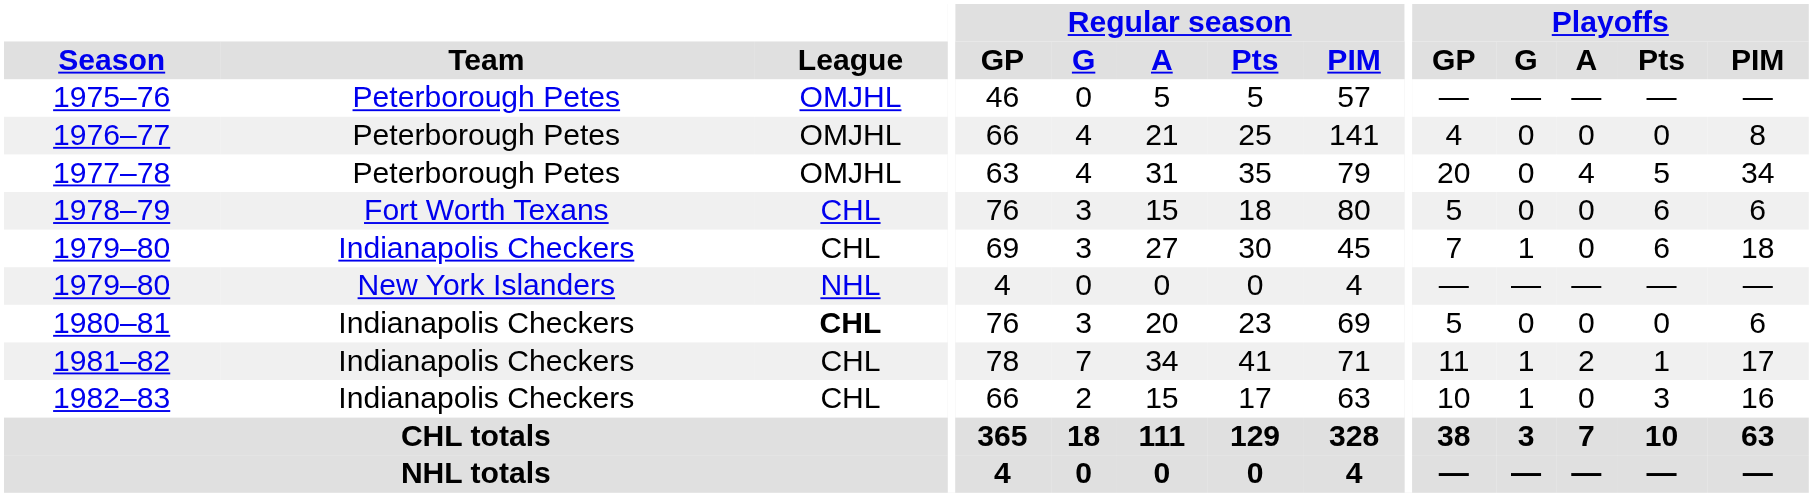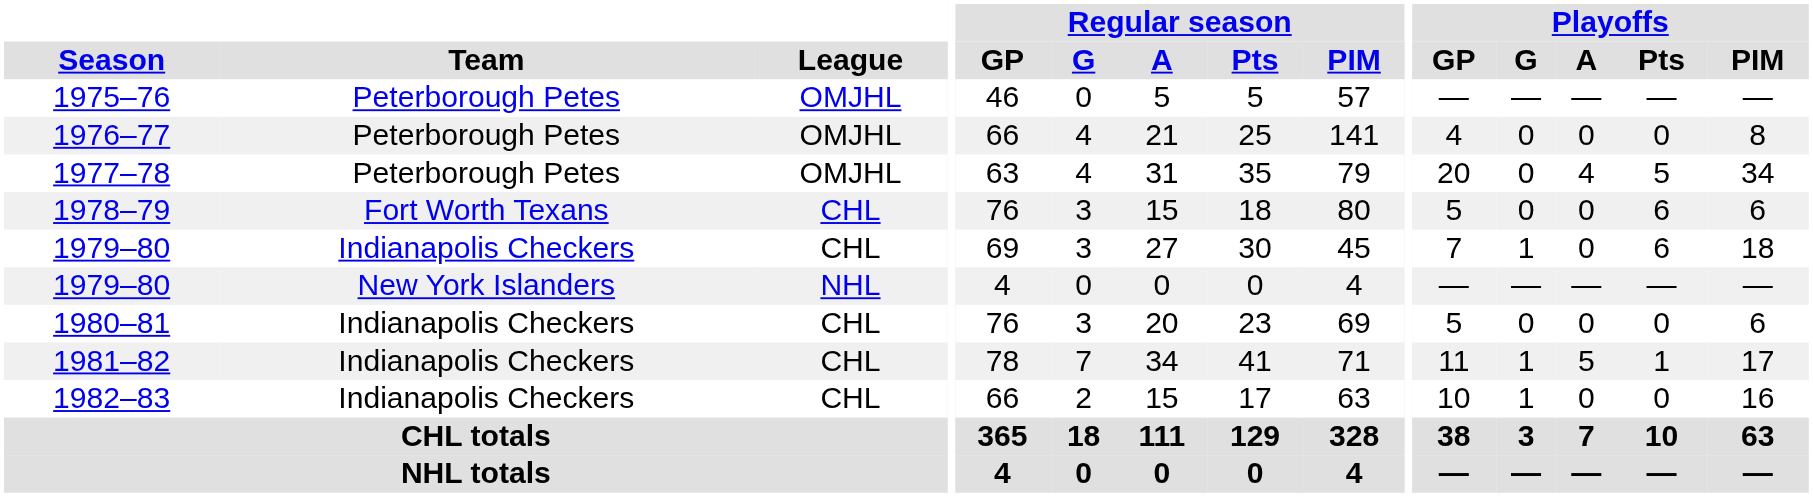1980–81 | League: bold -> normal
1981–82 | Playoffs / A: 2 -> 5
1982–83 | Playoffs / Pts: 3 -> 0
